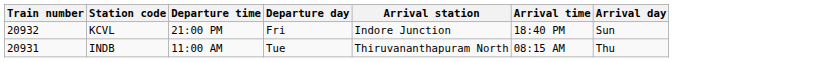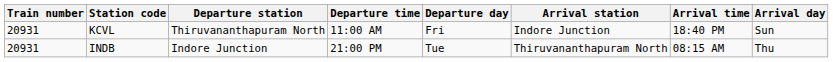+ column: Departure station | Thiruvananthapuram North | Indore Junction
KCVL | Train number: 20932 -> 20931
KCVL | Departure time: 21:00 PM -> 11:00 AM
INDB | Departure time: 11:00 AM -> 21:00 PM
